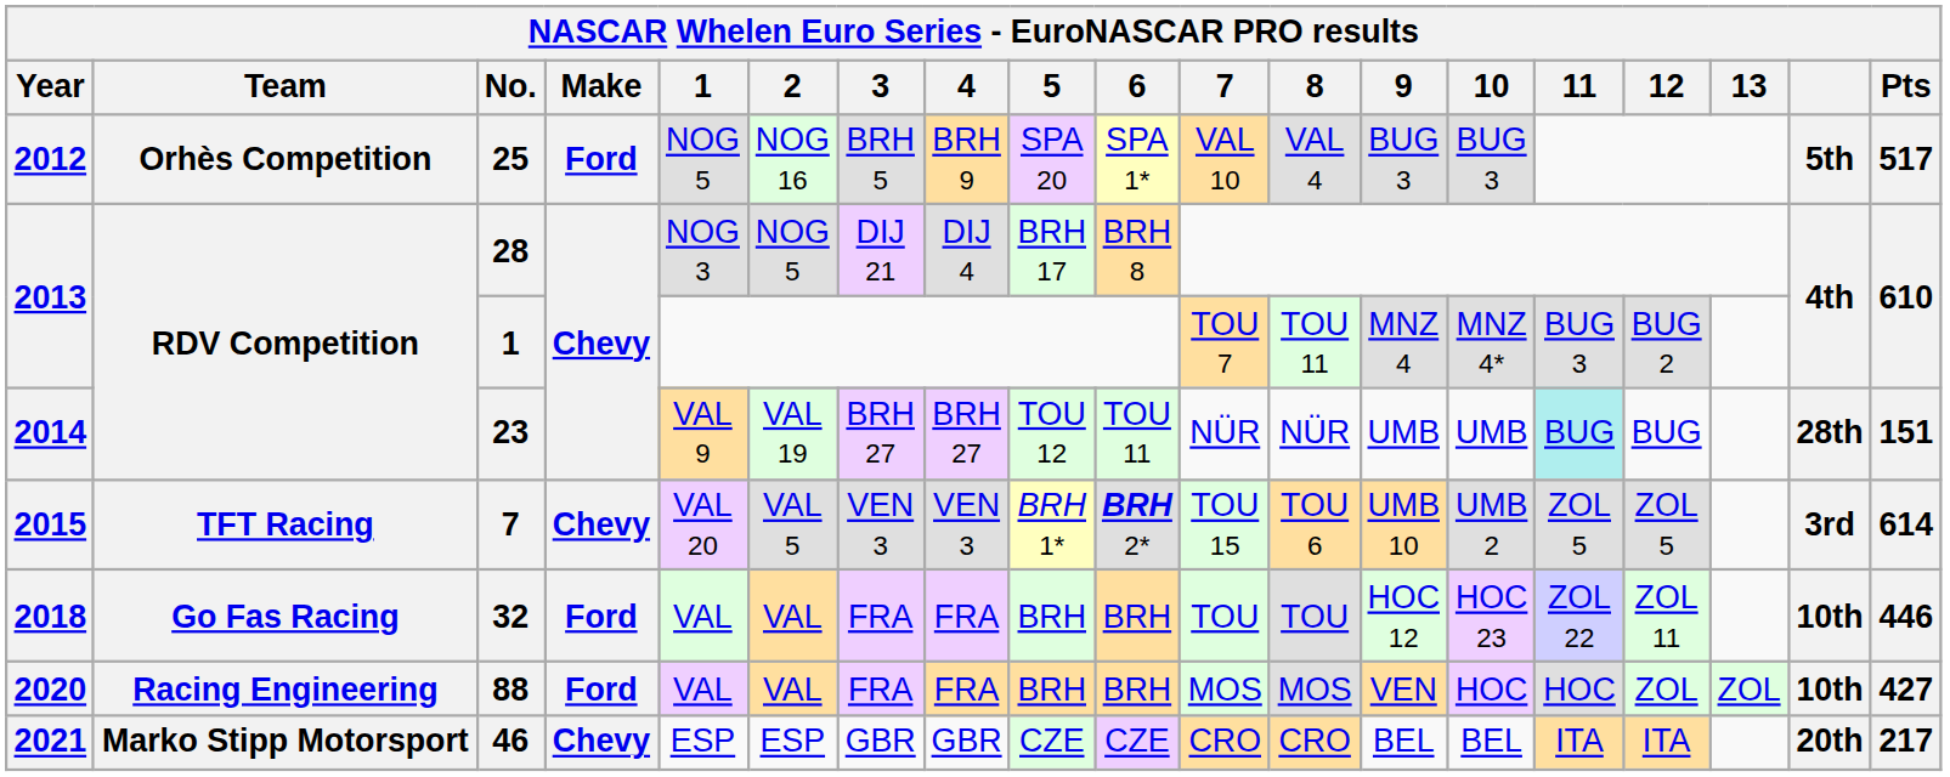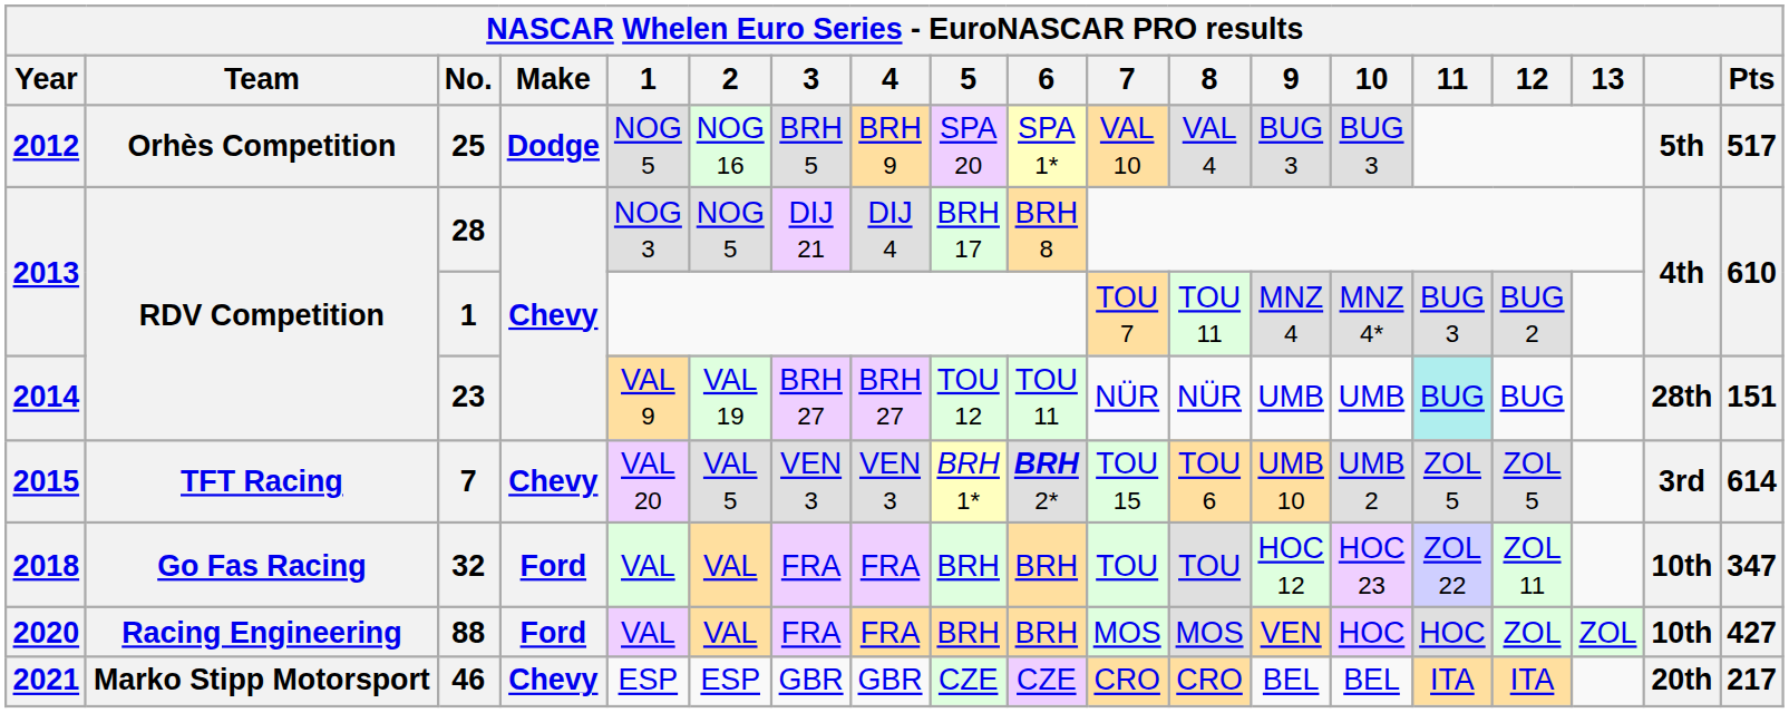25 | Make: Ford -> Dodge
32 | Pts: 446 -> 347
